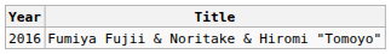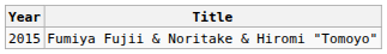Fumiya Fujii & Noritake & Hiromi "Tomoyo" | Year: 2016 -> 2015
